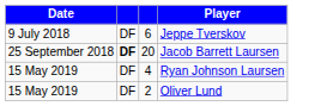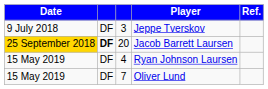+ column: Ref.
Jeppe Tverskov | column 3: 6 -> 3
Jacob Barrett Laursen | Date: no background -> gold background
Oliver Lund | column 3: 2 -> 7
